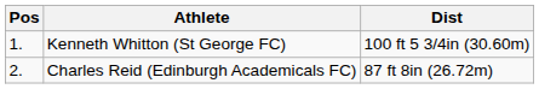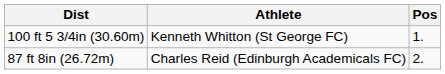columns swapped: Pos <-> Dist
